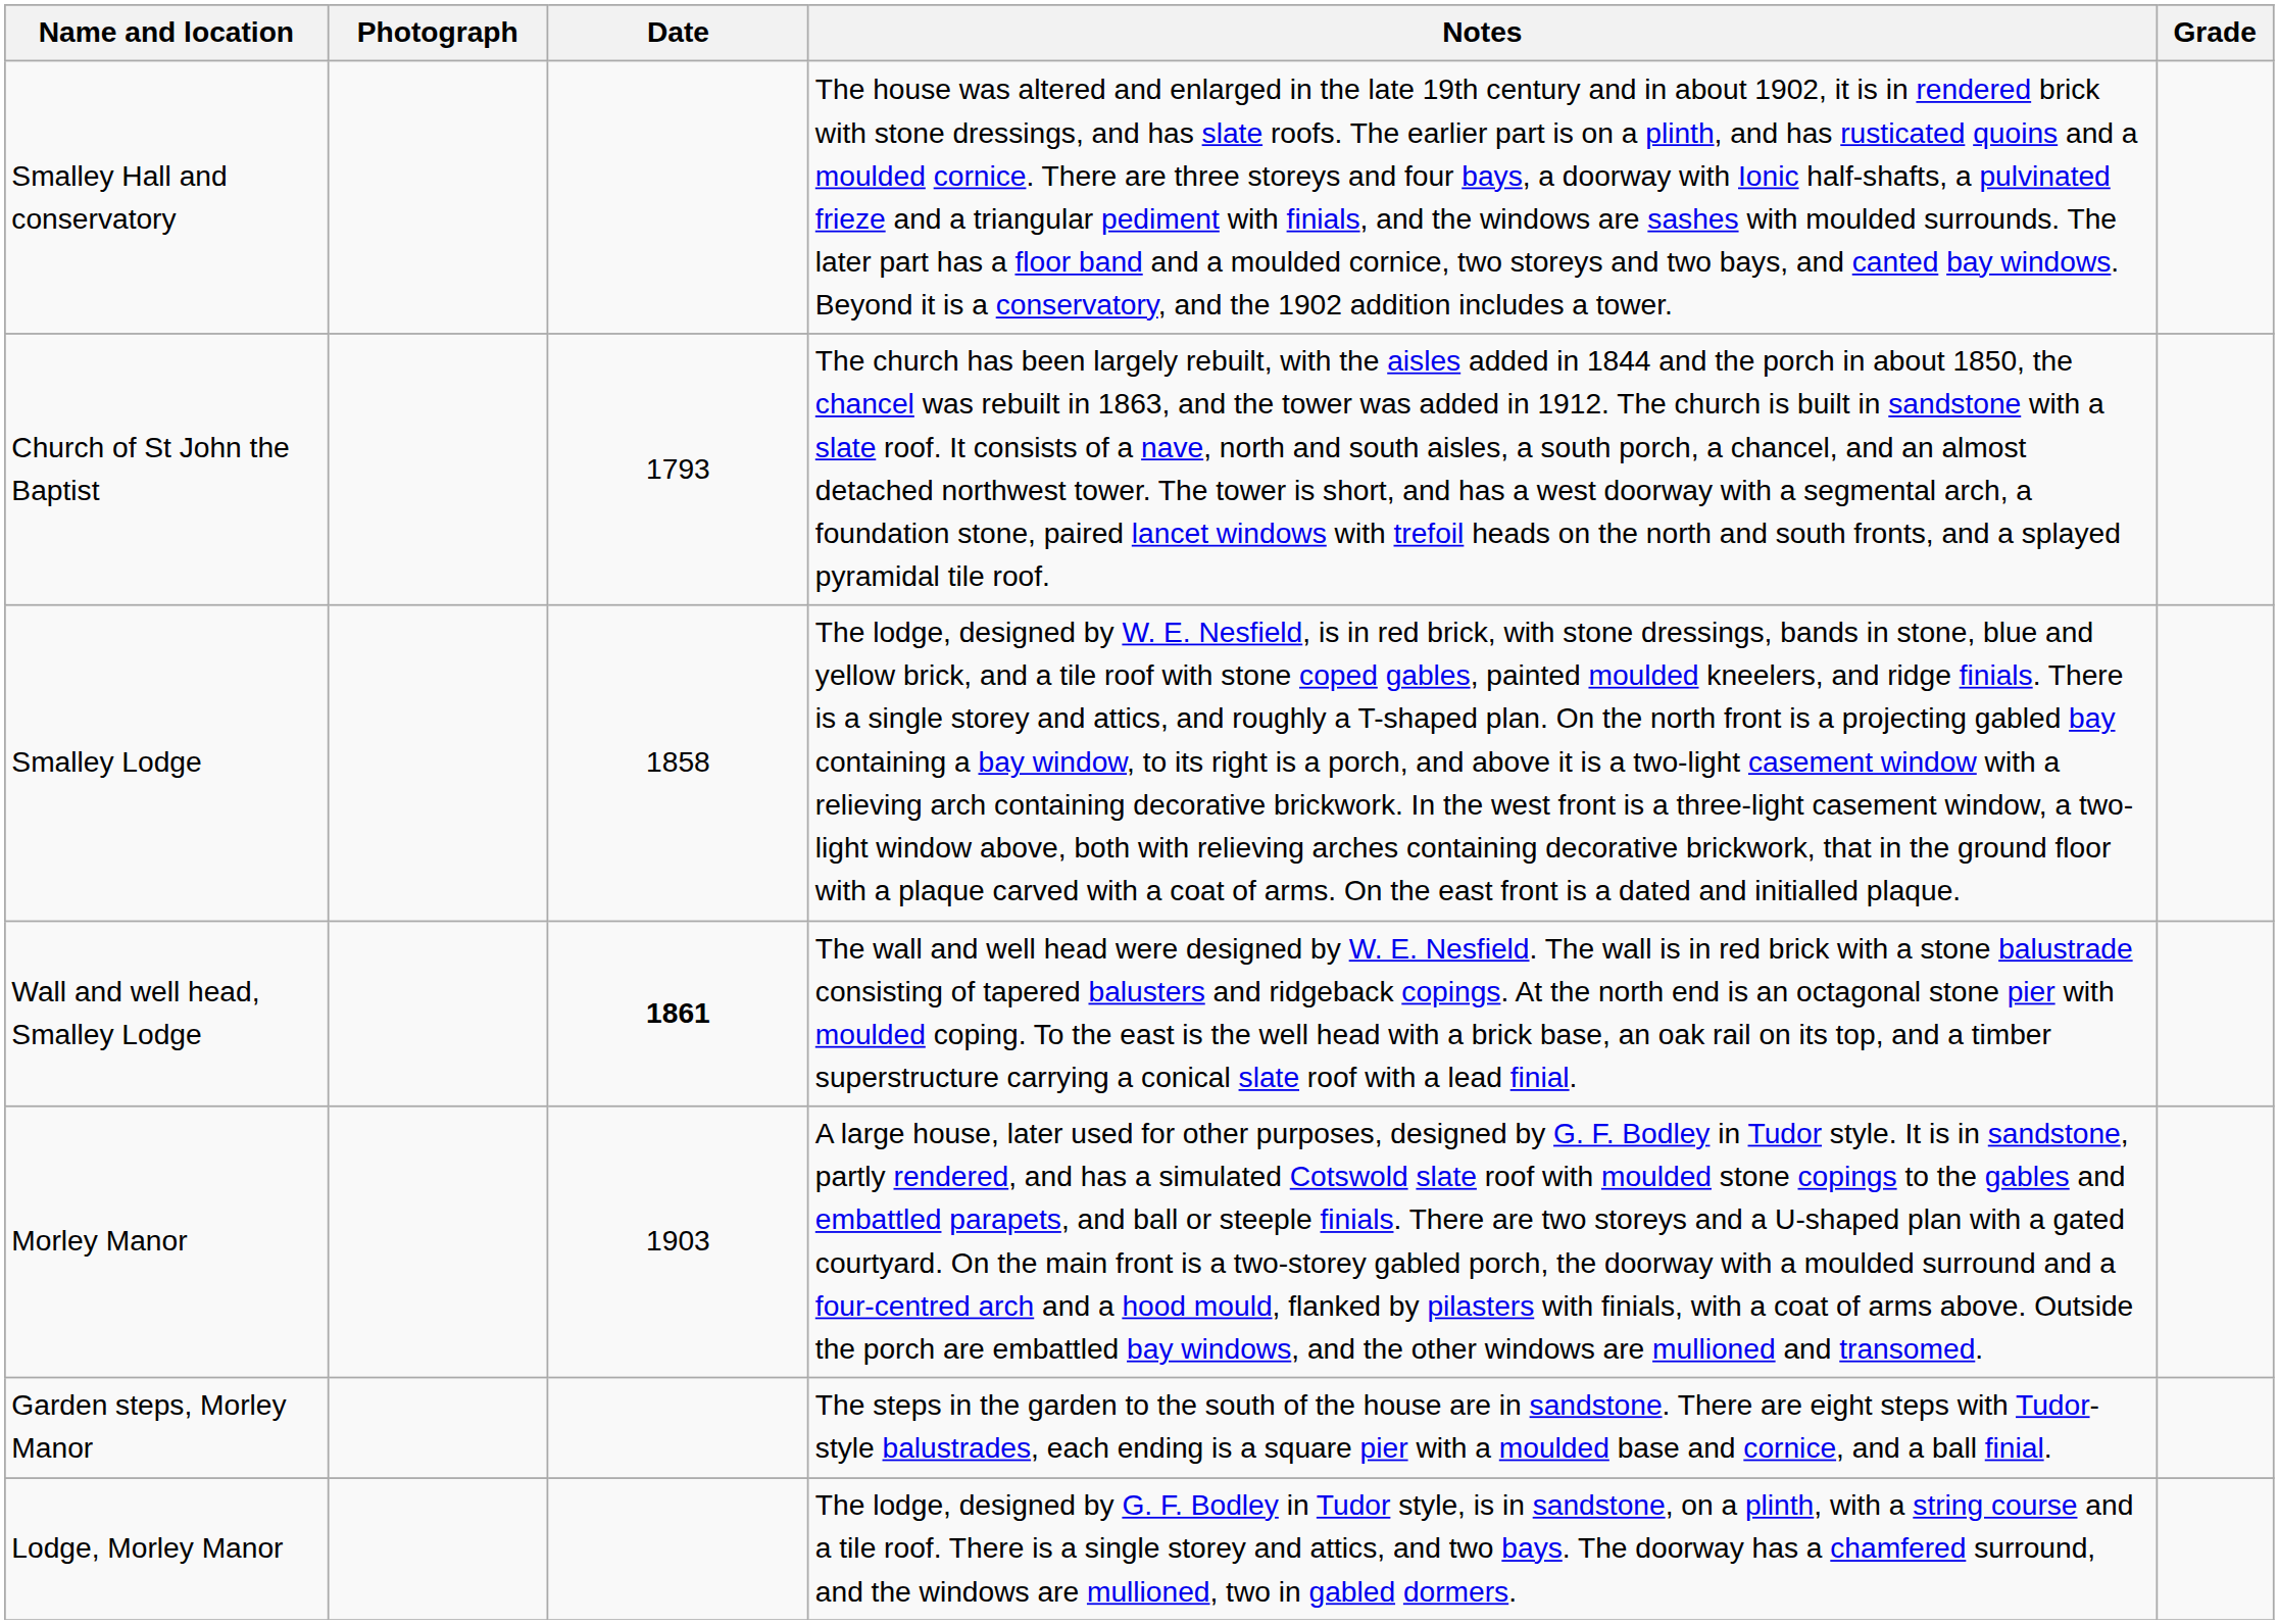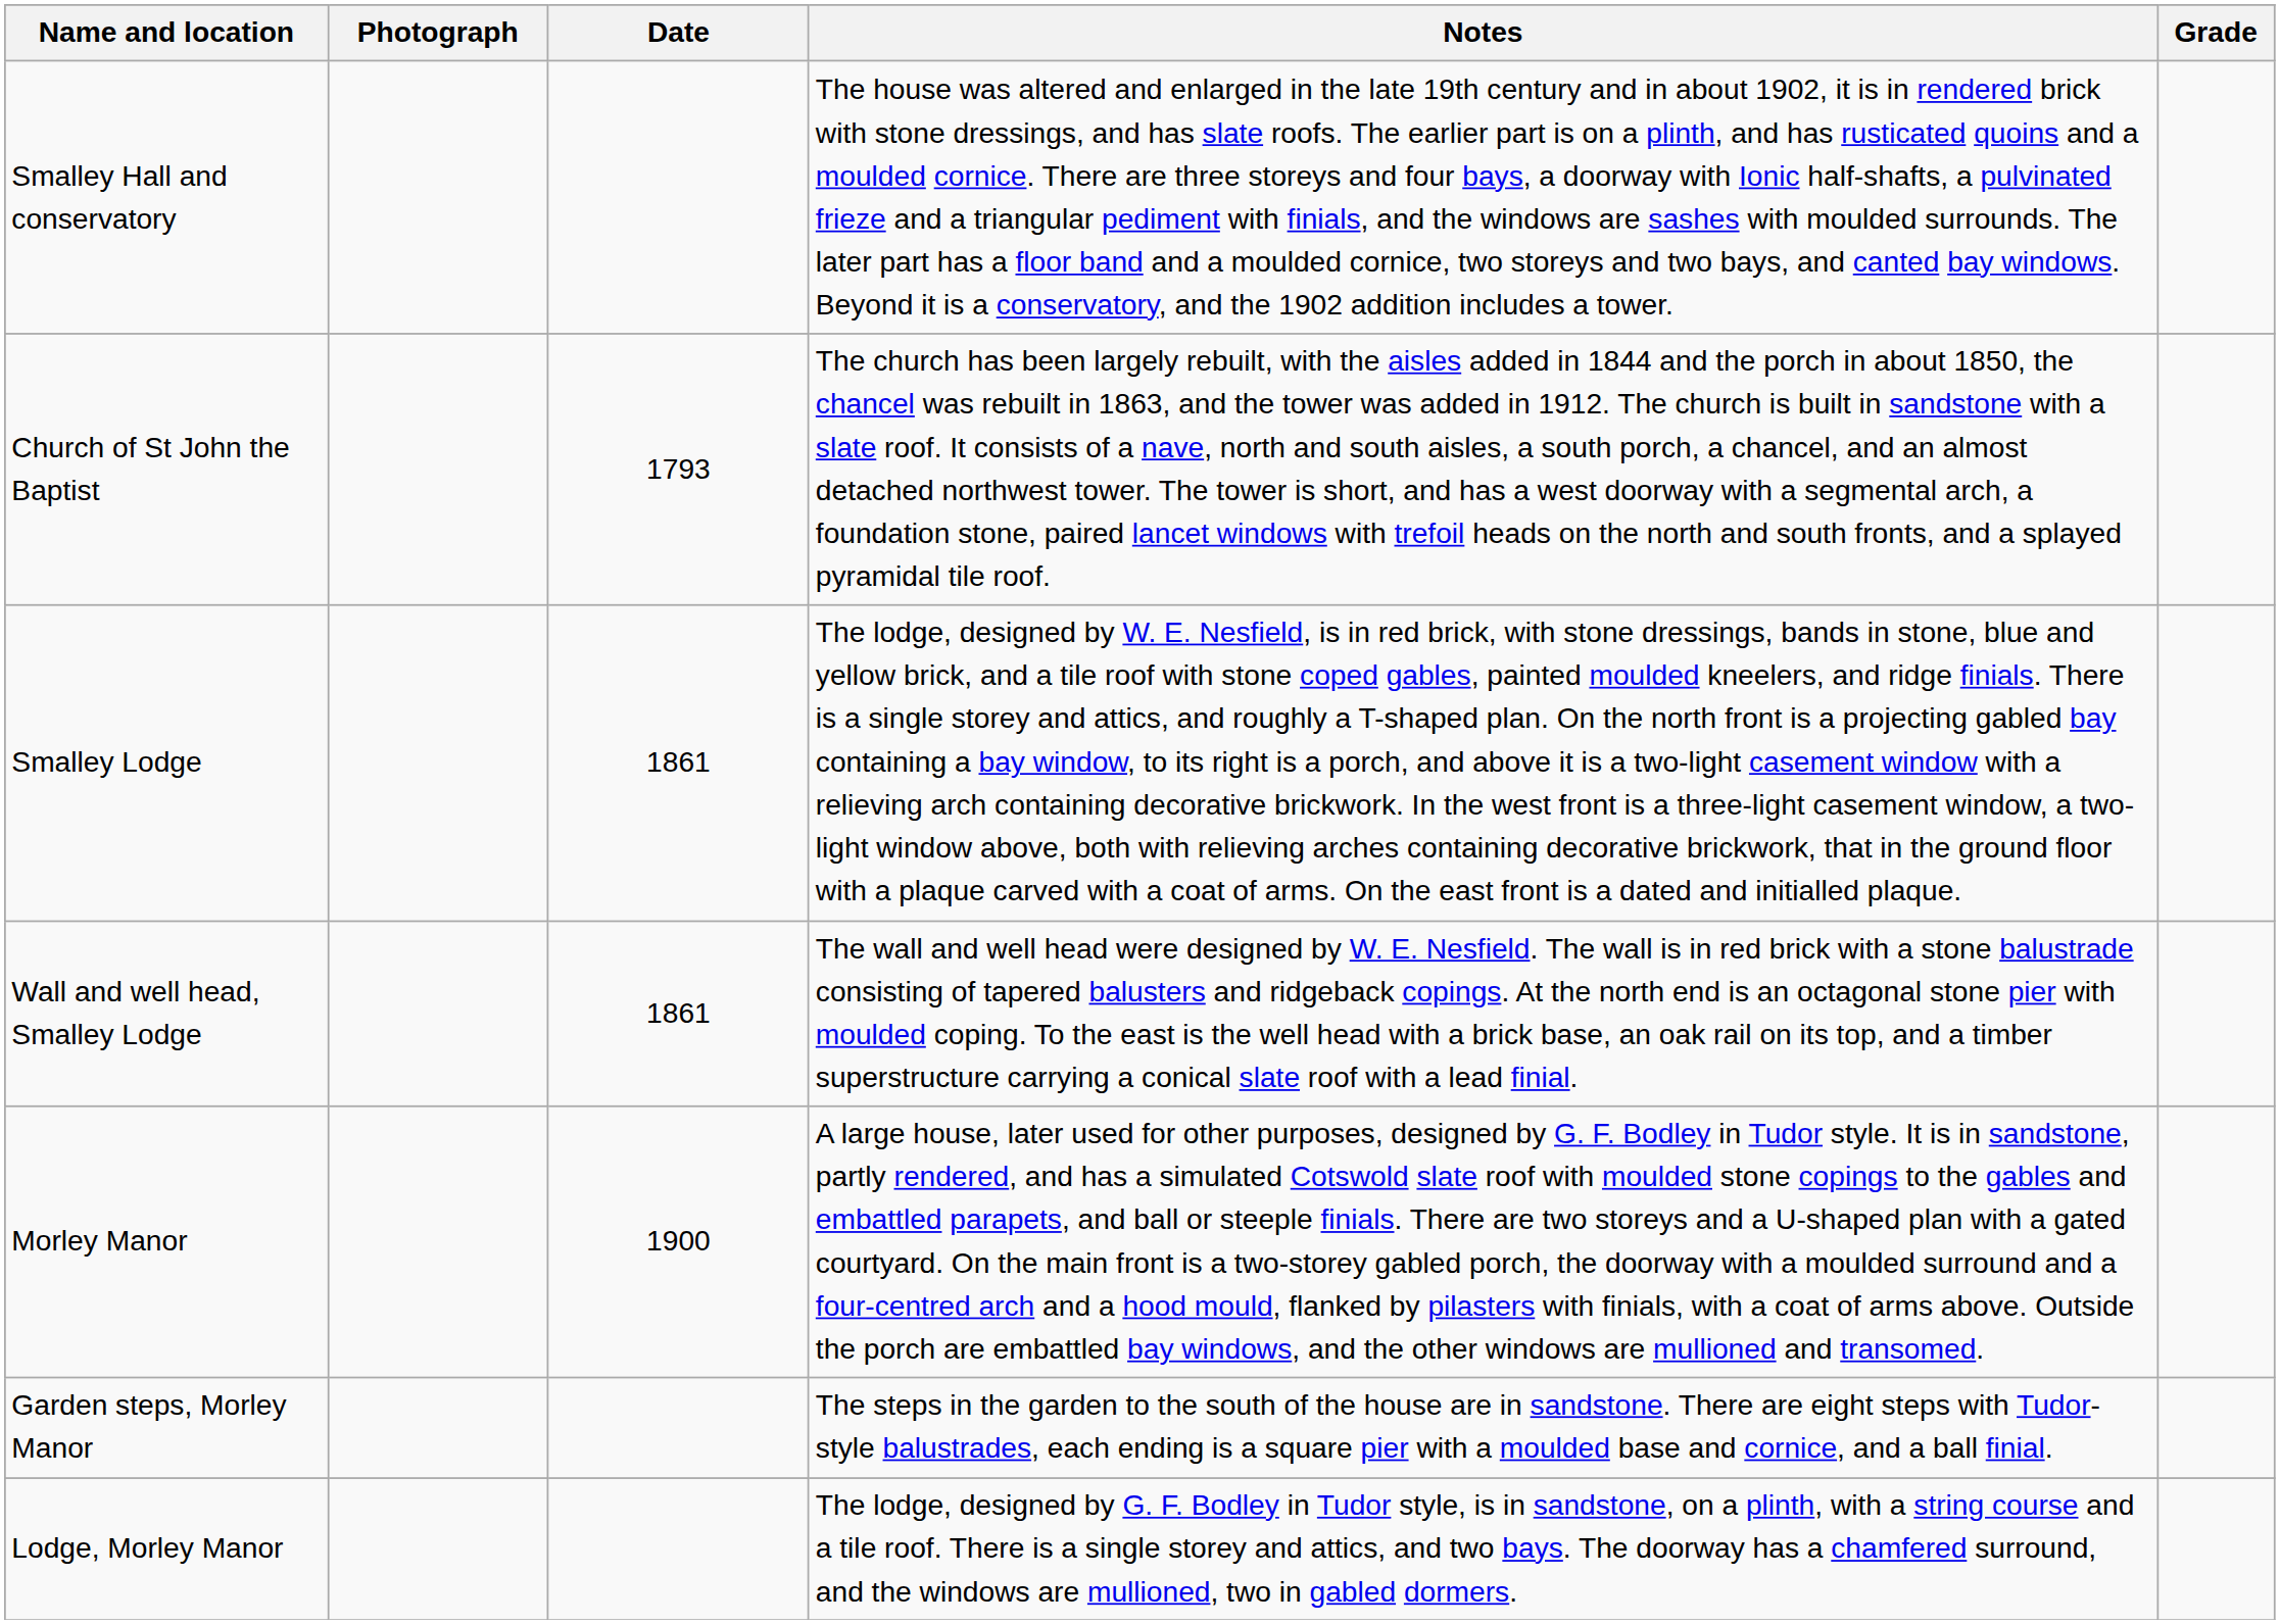Smalley Lodge | Date: 1858 -> 1861
Wall and well head, Smalley Lodge | Date: bold -> normal
Morley Manor | Date: 1903 -> 1900
